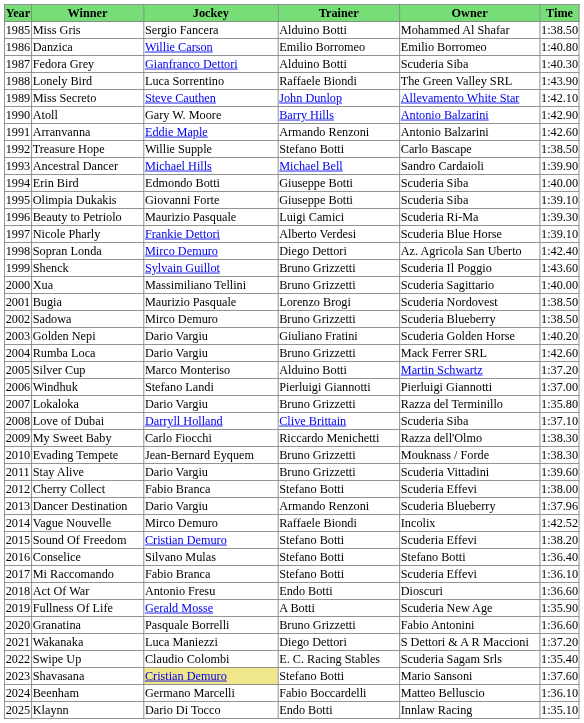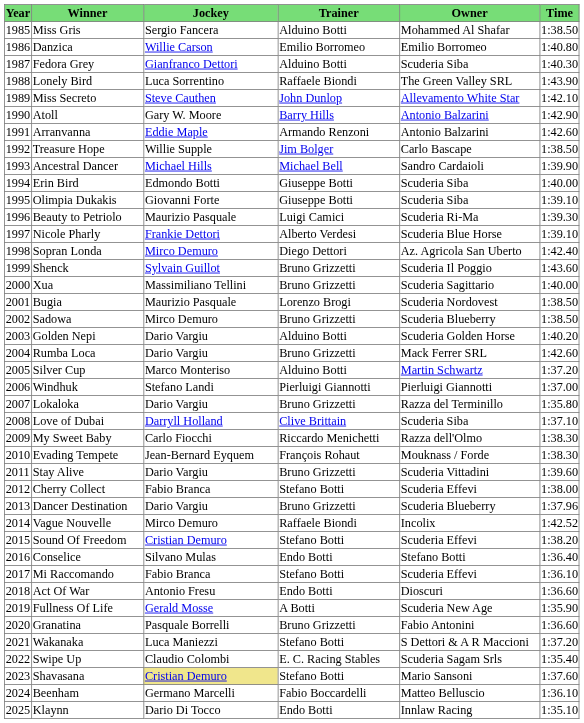Treasure Hope | Trainer: Stefano Botti -> Jim Bolger
Golden Nepi | Trainer: Giuliano Fratini -> Alduino Botti
Evading Tempete | Trainer: Bruno Grizzetti -> François Rohaut
Dancer Destination | Trainer: Armando Renzoni -> Bruno Grizzetti
Conselice | Trainer: Stefano Botti -> Endo Botti
Wakanaka | Trainer: Diego Dettori -> Stefano Botti
